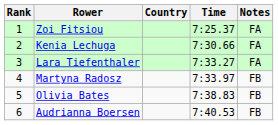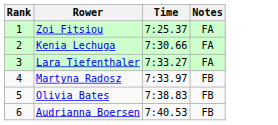- column: Country
